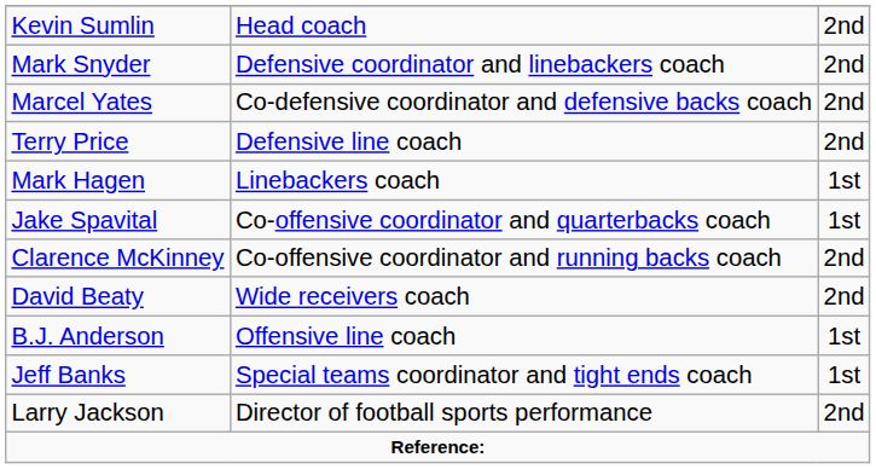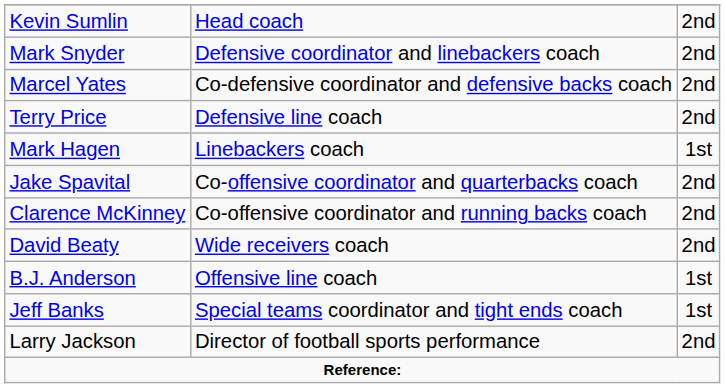Jake Spavital | column 3: 1st -> 2nd
